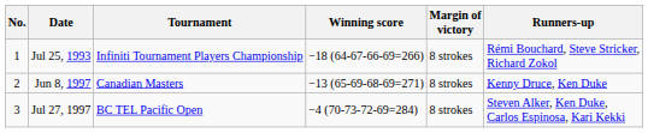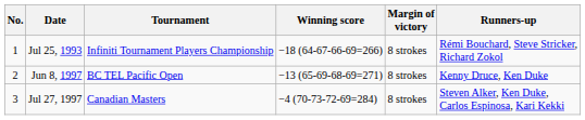Jun 8, 1997 | Tournament: Canadian Masters -> BC TEL Pacific Open
Jul 27, 1997 | Tournament: BC TEL Pacific Open -> Canadian Masters
